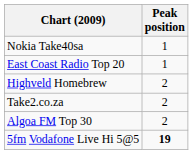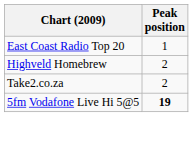- row: Nokia Take40sa | 1
- row: Algoa FM Top 30 | 2
